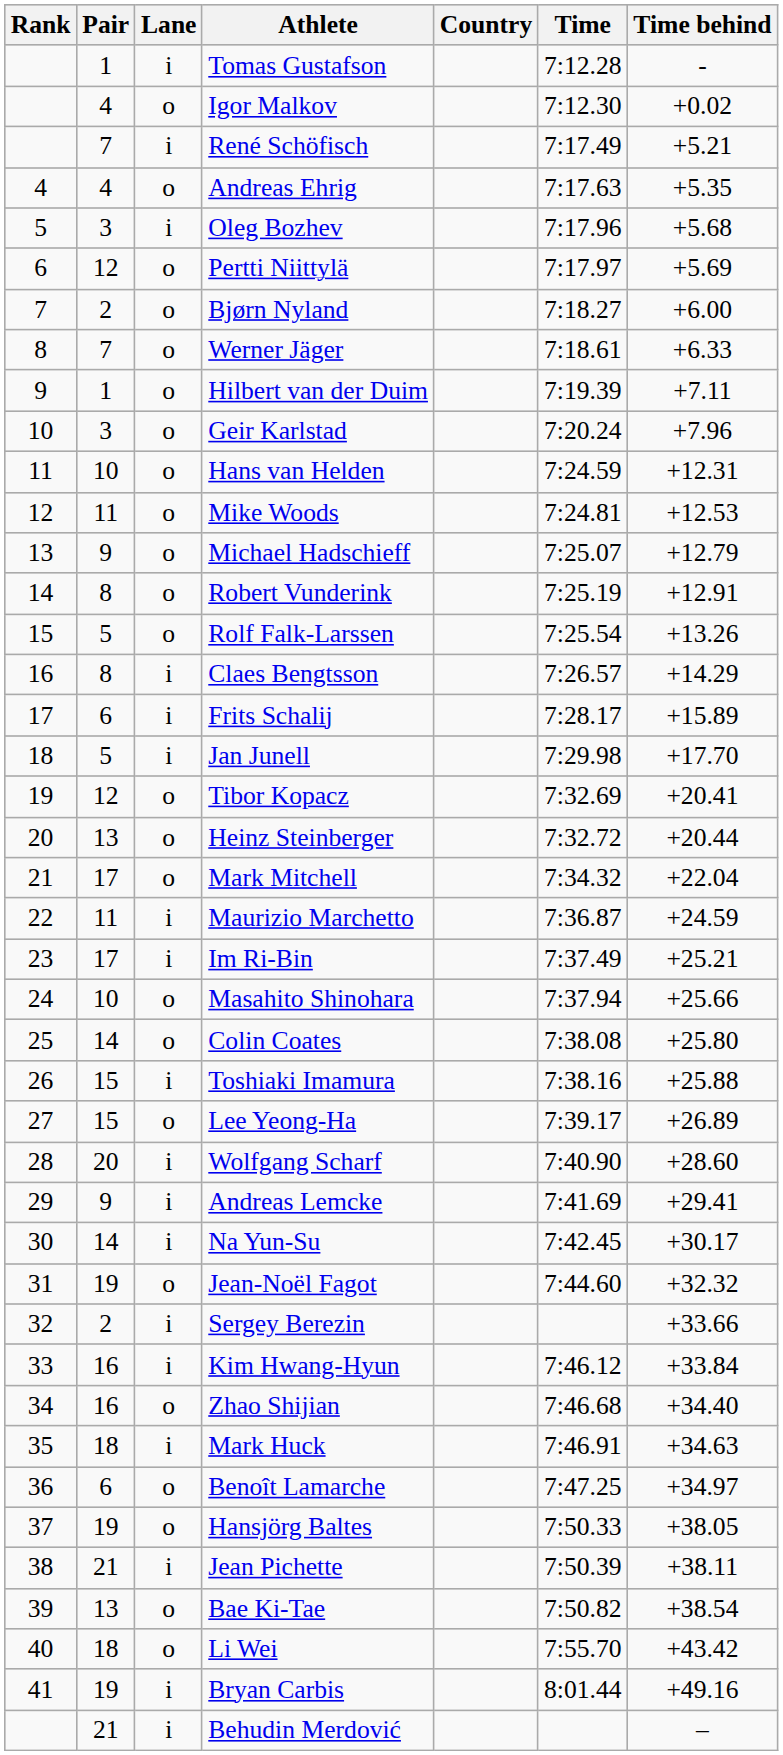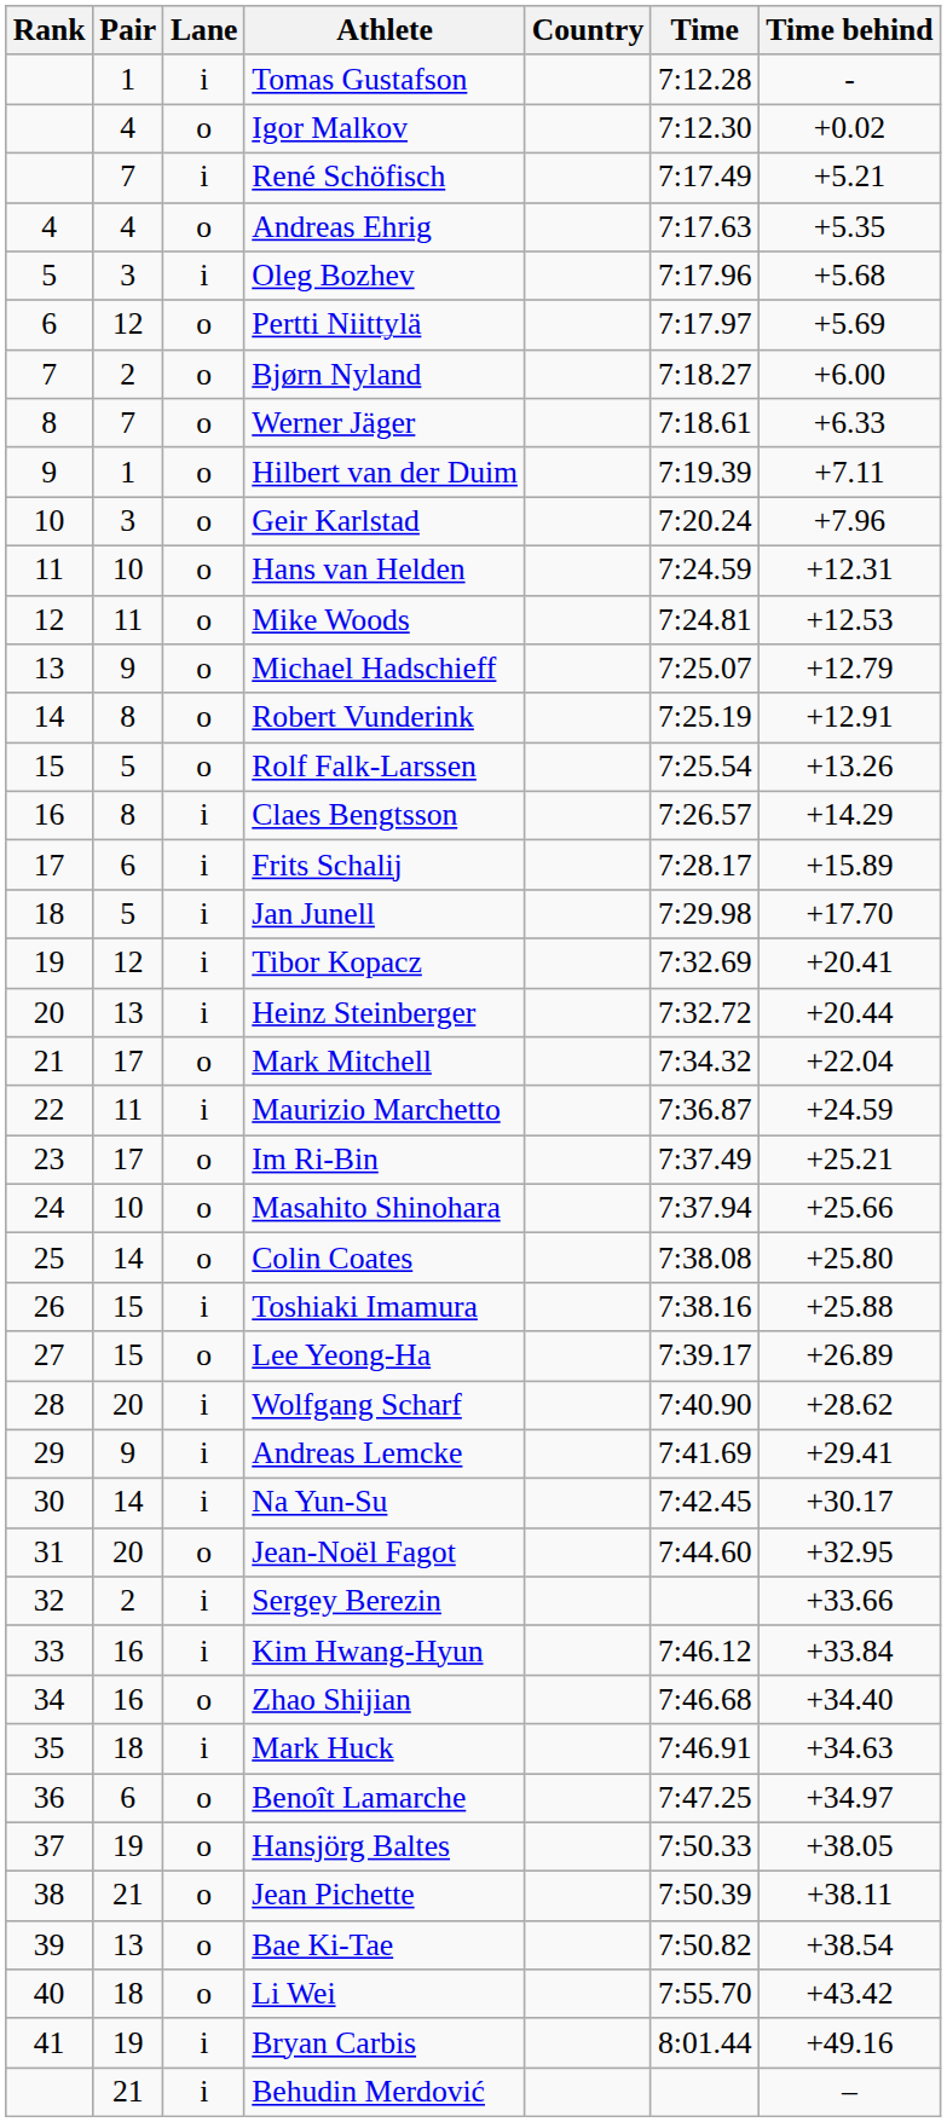Tibor Kopacz | Lane: o -> i
Heinz Steinberger | Lane: o -> i
Im Ri-Bin | Lane: i -> o
Wolfgang Scharf | Time behind: +28.60 -> +28.62
Jean-Noël Fagot | Pair: 19 -> 20
Jean-Noël Fagot | Time behind: +32.32 -> +32.95
Jean Pichette | Lane: i -> o
